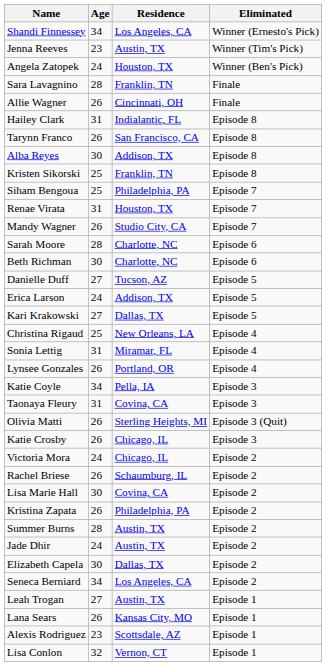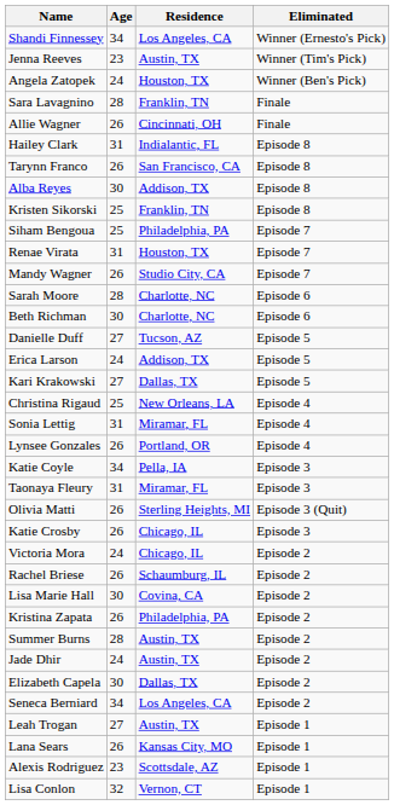Taonaya Fleury | Residence: Covina, CA -> Miramar, FL
